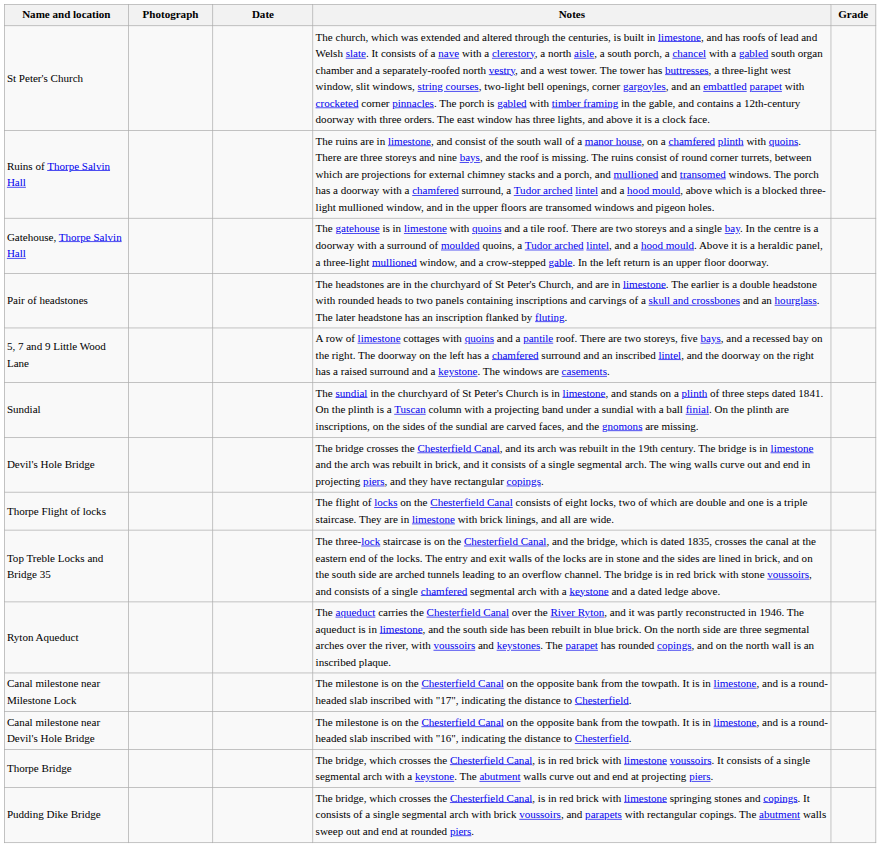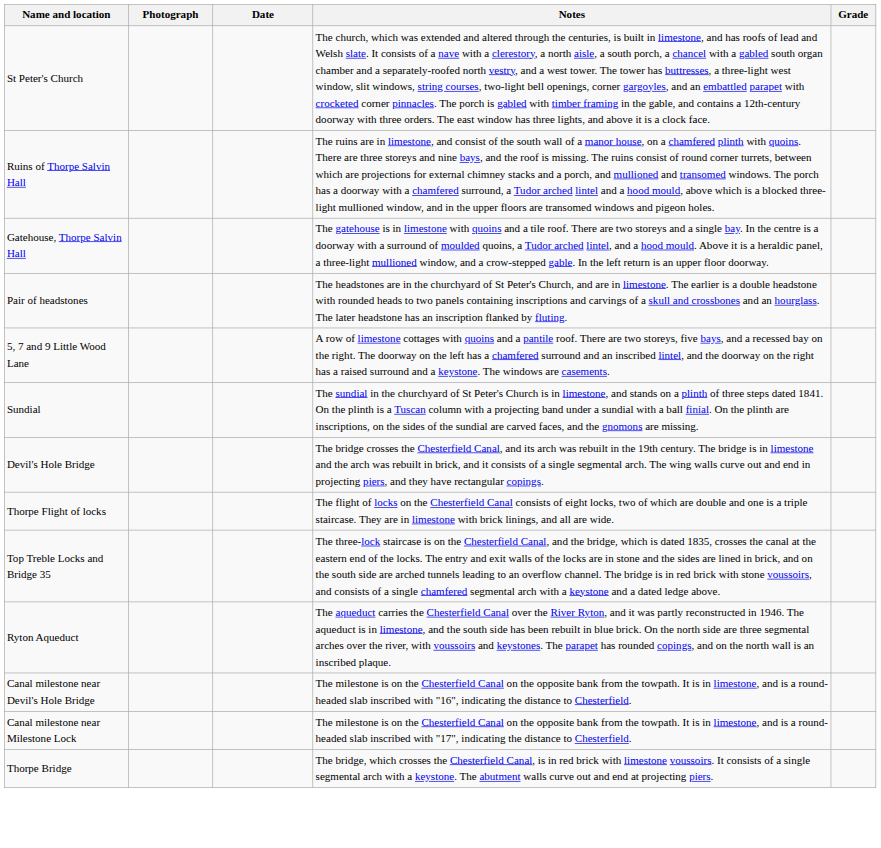rows swapped: Canal milestone near Devil's Hole Bridge <-> Canal milestone near Milestone Lock
- row: Pudding Dike Bridge | The bridge, which crosses the Chesterfield Canal, is in red brick with limestone springing stones and copings. It consists of a single segmental arch with brick voussoirs, and parapets with rectangular copings. The abutment walls sweep out and end at rounded piers.
